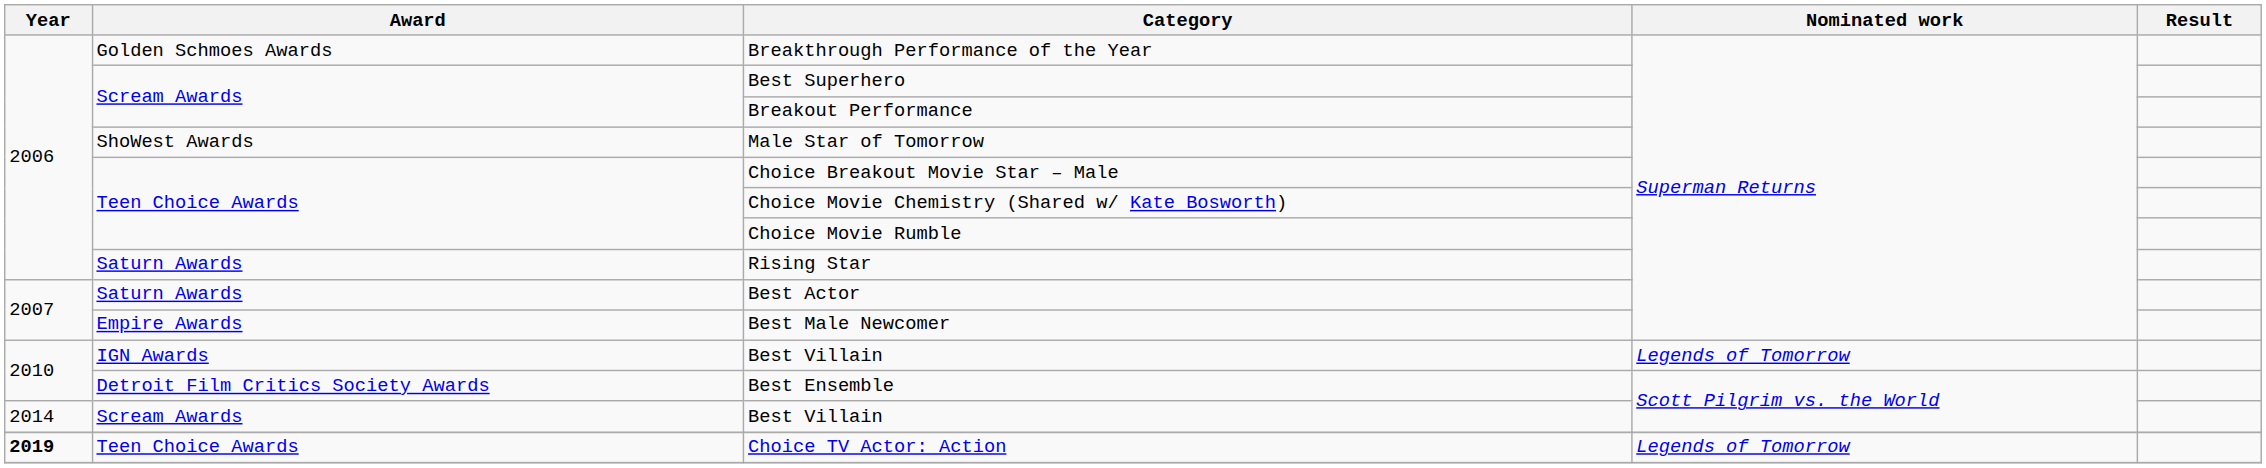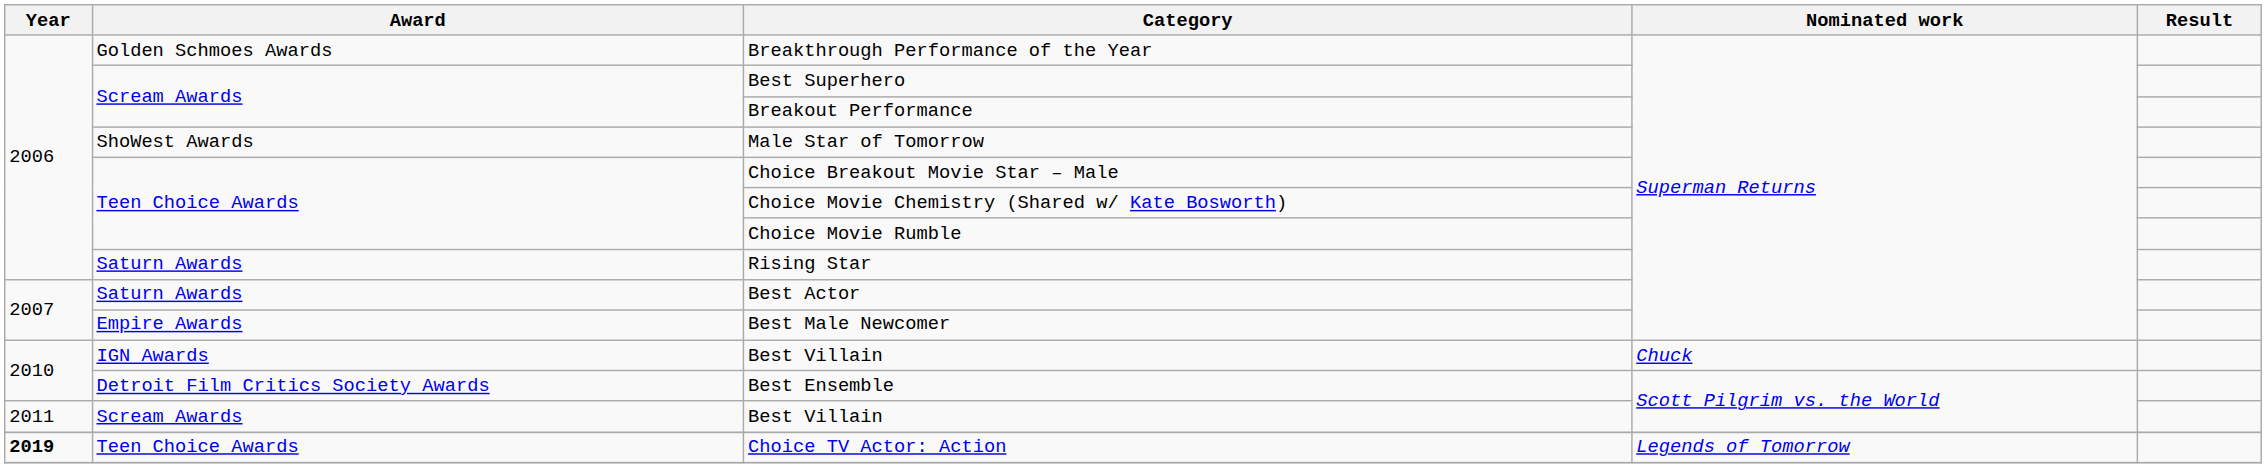IGN Awards / Best Villain | Nominated work: Legends of Tomorrow -> Chuck
Scream Awards / Best Villain | Year: 2014 -> 2011
